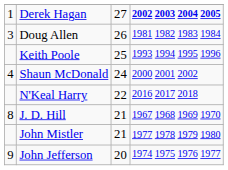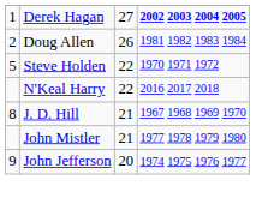Doug Allen | column 1: 3 -> 2
- row: Keith Poole | 25 | 1993 1994 1995 1996
- row: 4 | Shaun McDonald | 24 | 2000 2001 2002
+ row: 5 | Steve Holden | 22 | 1970 1971 1972
